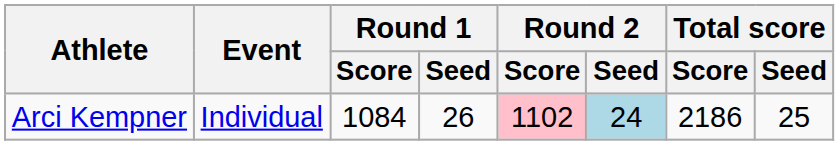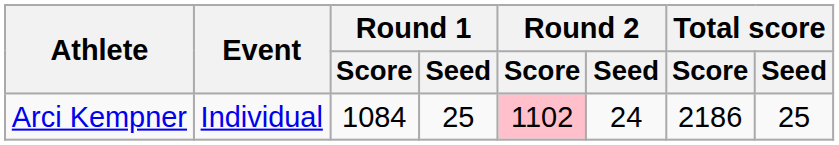Arci Kempner | Round 1 / Seed: 26 -> 25
Arci Kempner | Round 2 / Seed: lightblue background -> no background
